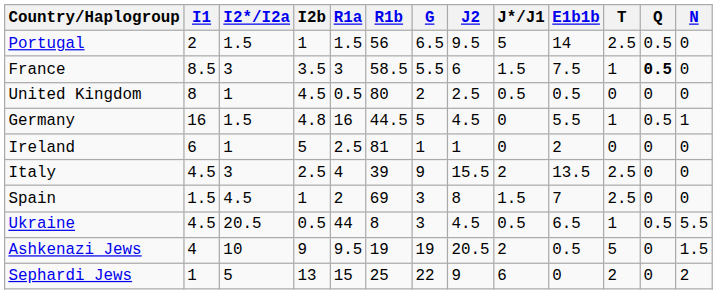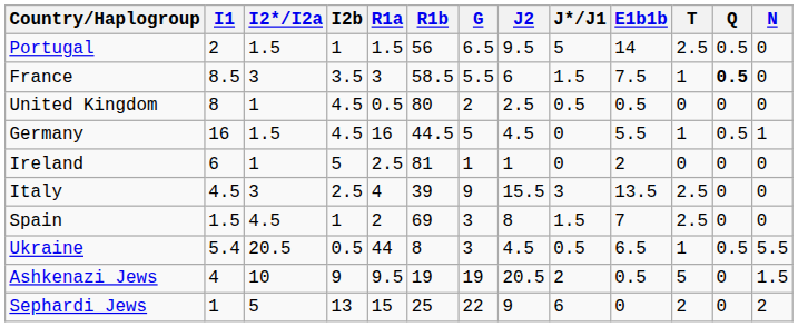Germany | I2b: 4.8 -> 4.5
Italy | J*/J1: 2 -> 3
Ukraine | I1: 4.5 -> 5.4
